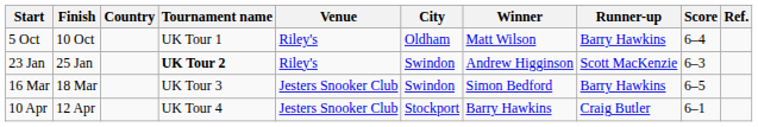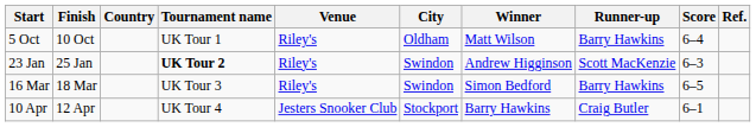16 Mar | Venue: Jesters Snooker Club -> Riley's
